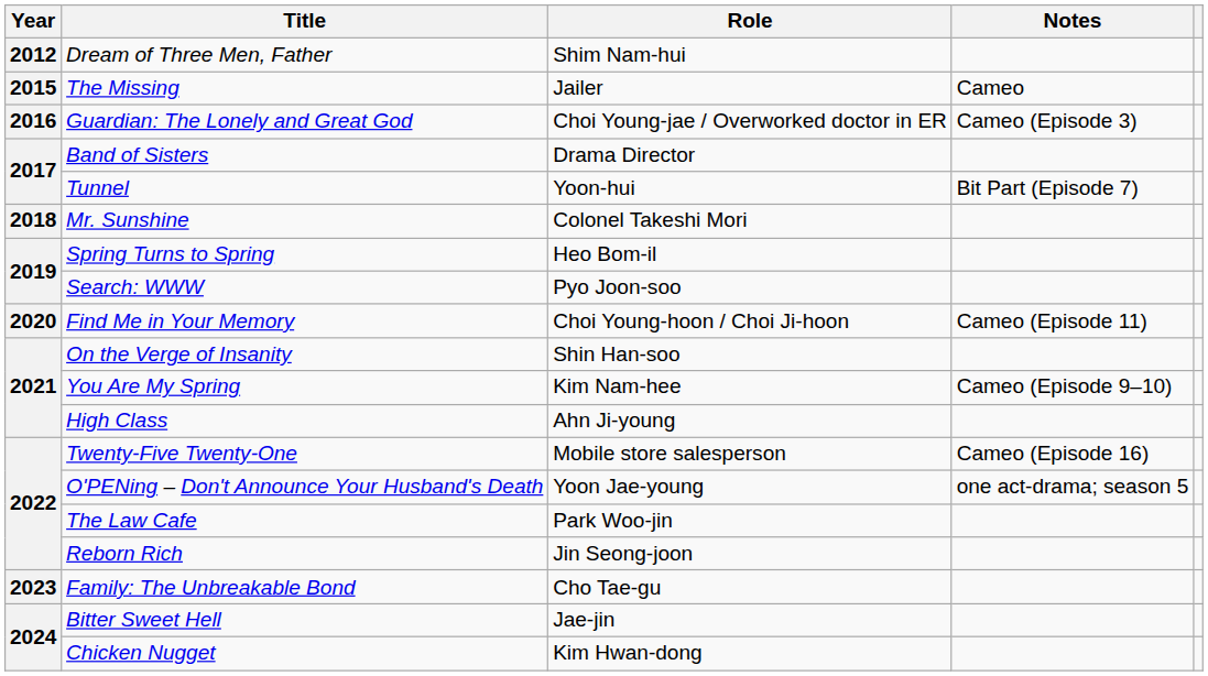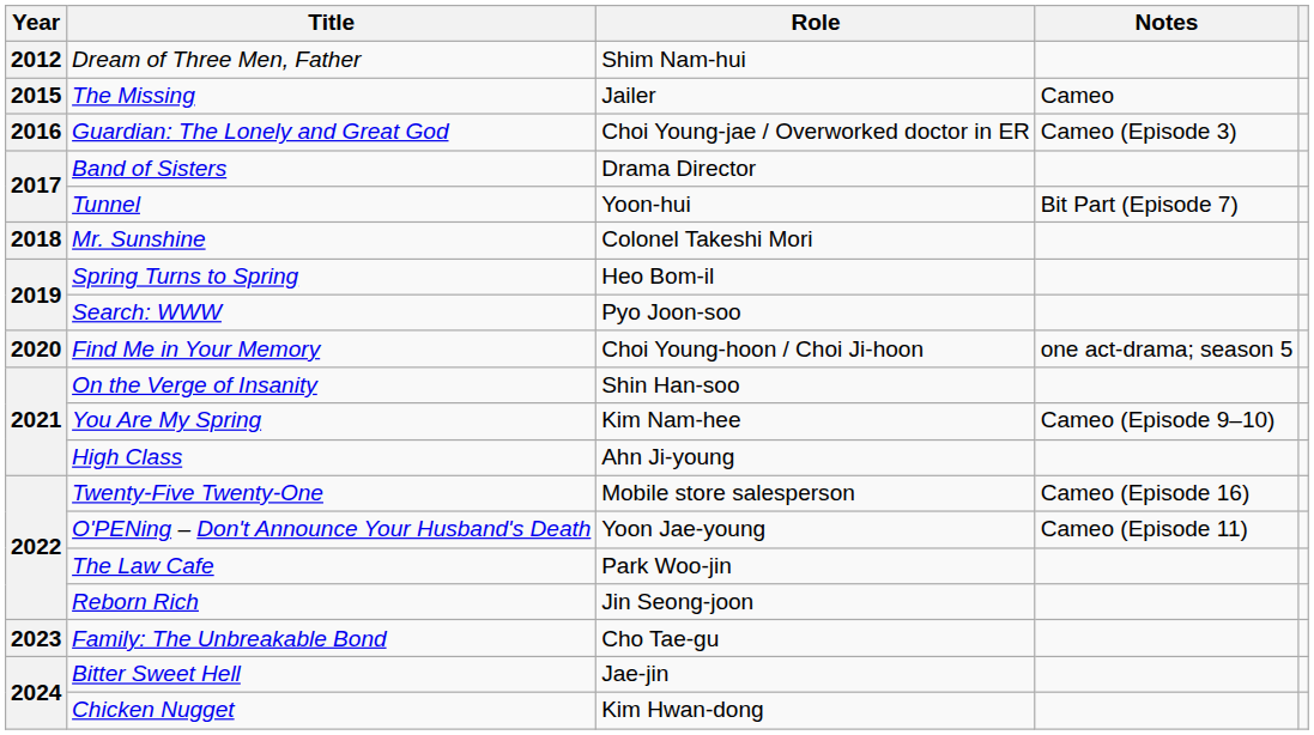Find Me in Your Memory | Notes: Cameo (Episode 11) -> one act-drama; season 5
O'PENing – Don't Announce Your Husband's Death | Notes: one act-drama; season 5 -> Cameo (Episode 11)
